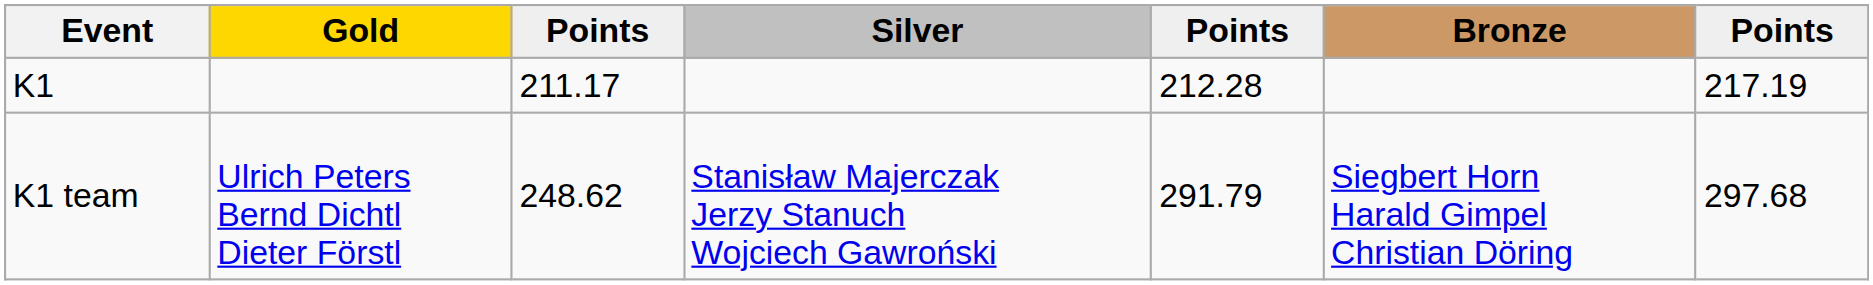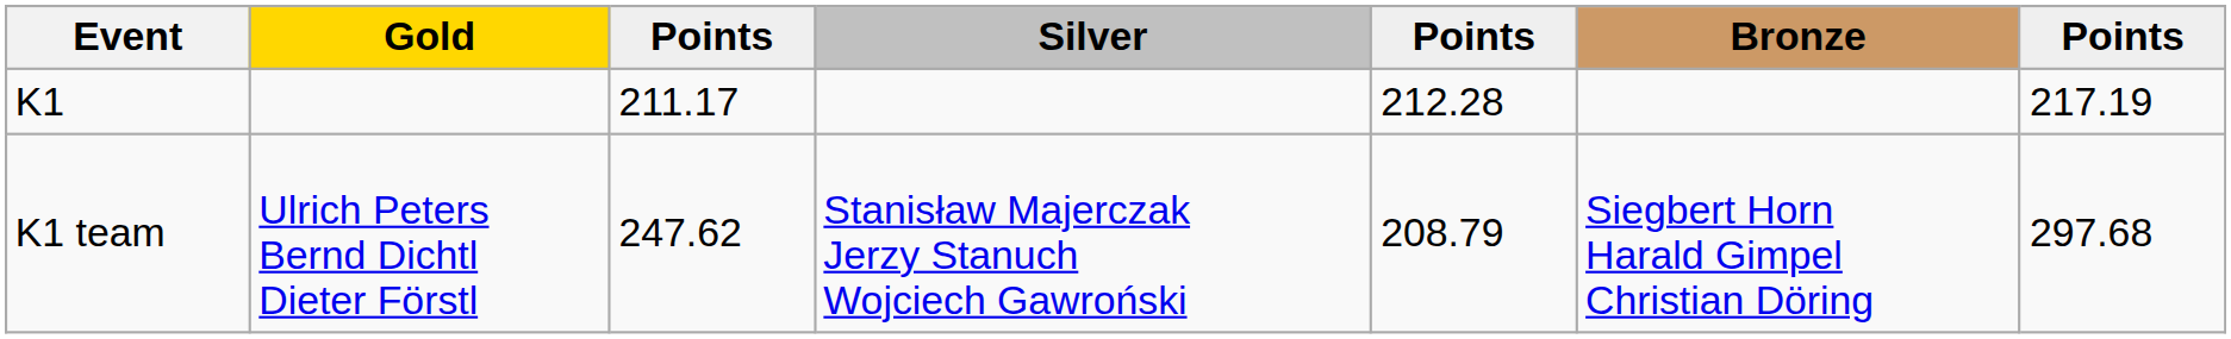K1 team | column 3: 248.62 -> 247.62
K1 team | column 5: 291.79 -> 208.79
